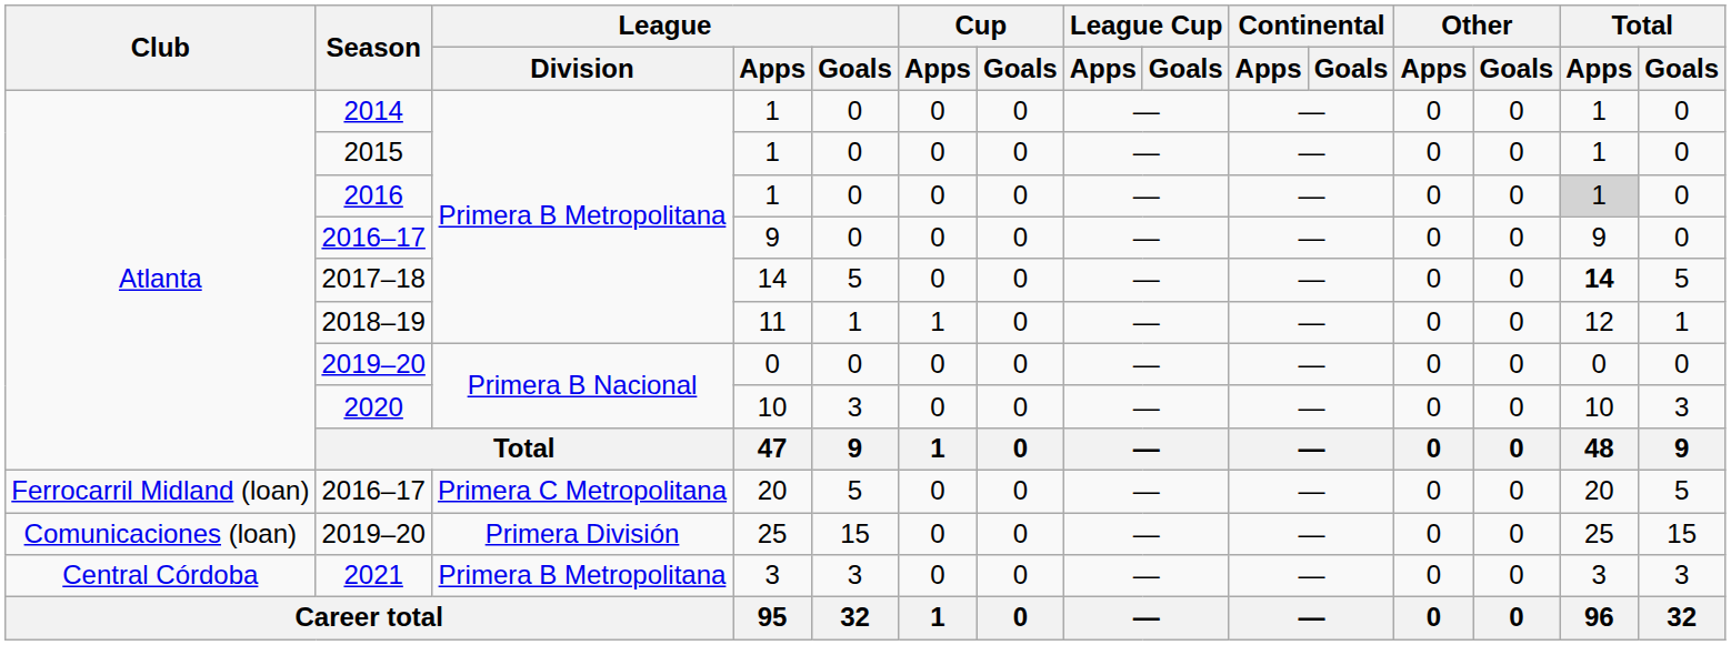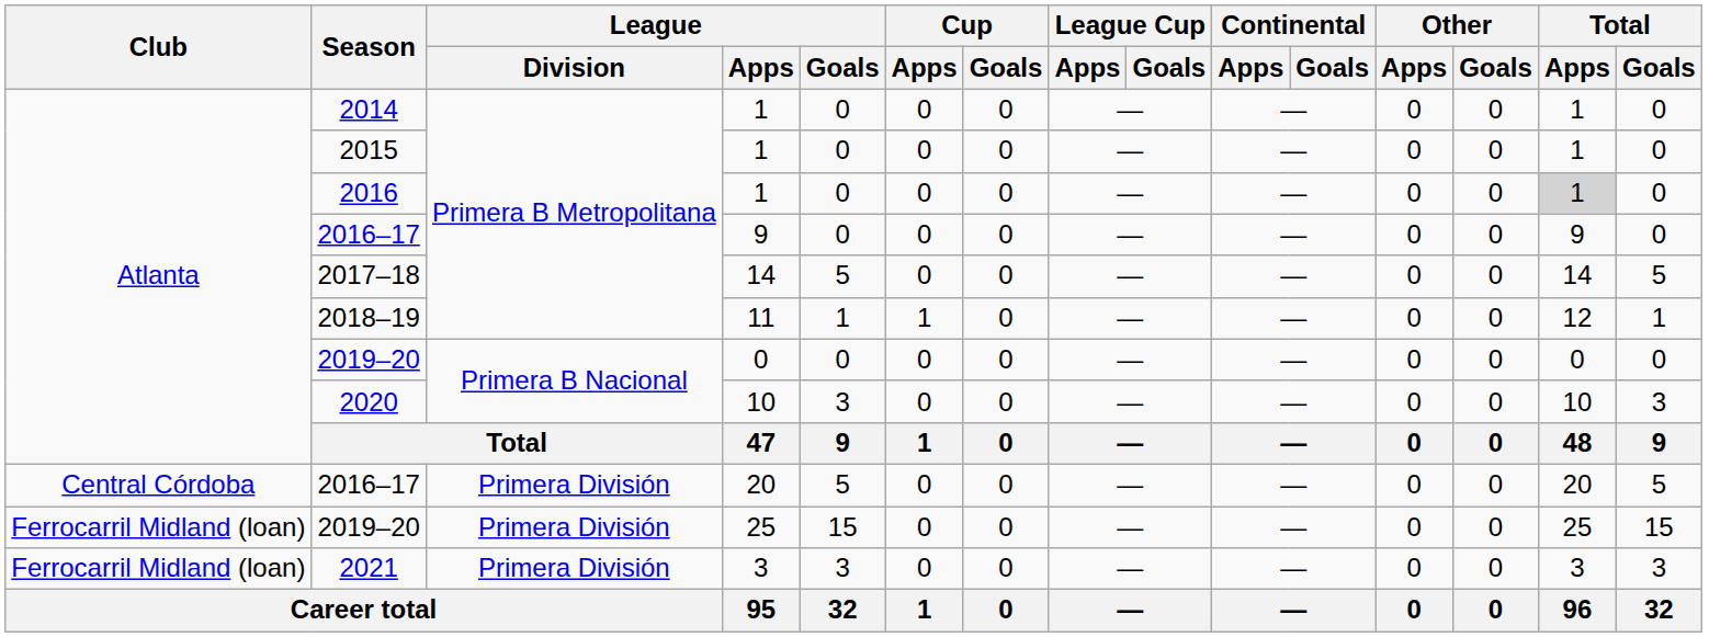2017–18 | Total / Apps: bold -> normal
2016–17 / 20 | Club: Ferrocarril Midland (loan) -> Central Córdoba
2016–17 / 20 | League / Division: Primera C Metropolitana -> Primera División
2019–20 / 25 | Club: Comunicaciones (loan) -> Ferrocarril Midland (loan)
2021 | Club: Central Córdoba -> Ferrocarril Midland (loan)
2021 | League / Division: Primera B Metropolitana -> Primera División
